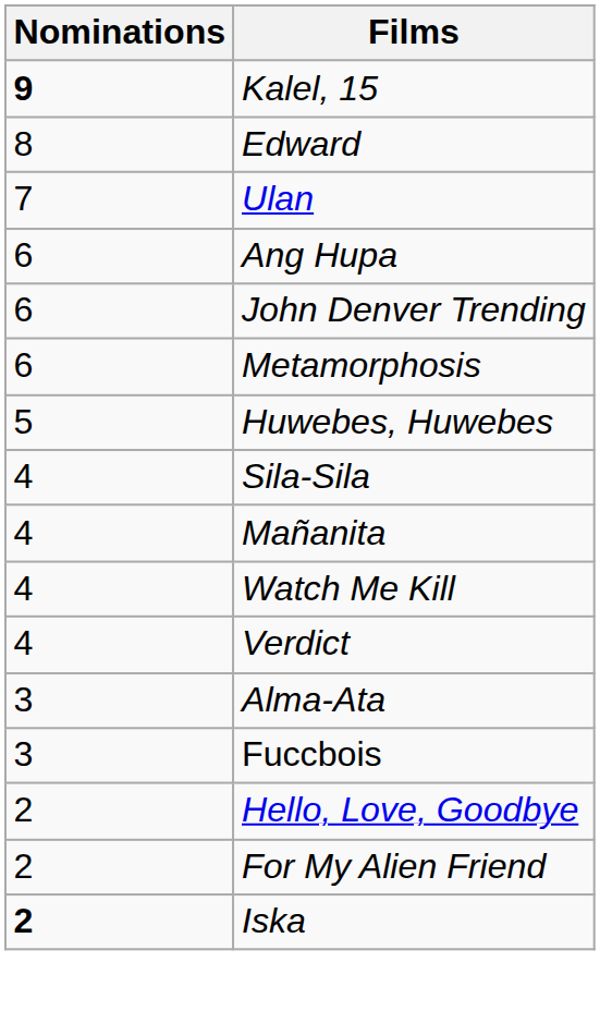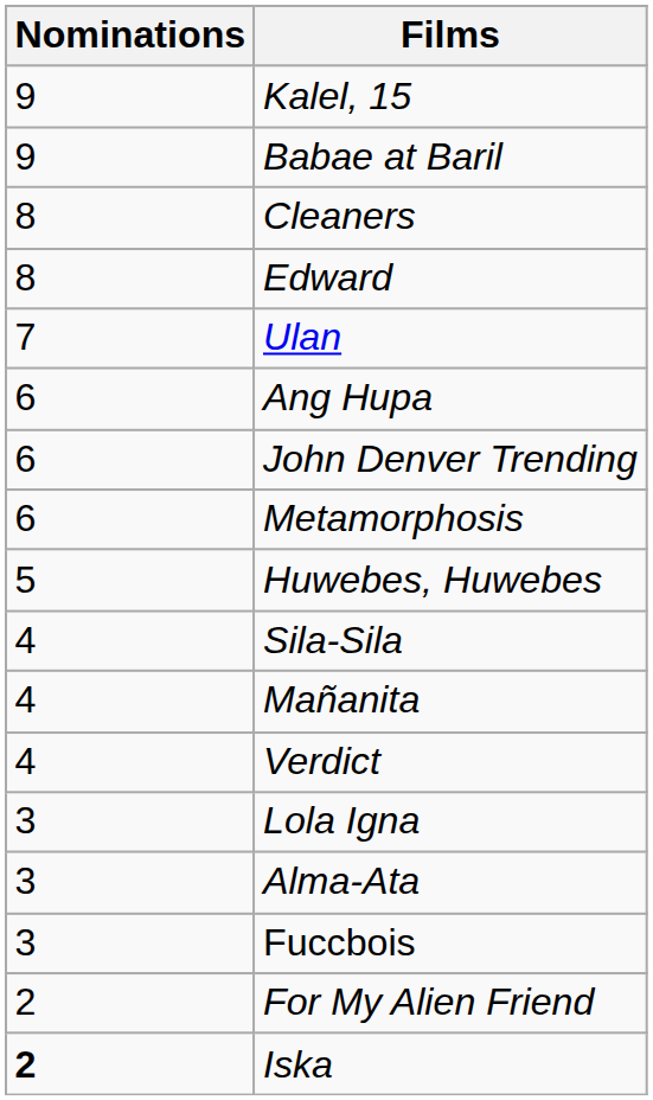Kalel, 15 | Nominations: bold -> normal
+ row: 9 | Babae at Baril
+ row: 8 | Cleaners
- row: 4 | Watch Me Kill
+ row: 3 | Lola Igna
- row: 2 | Hello, Love, Goodbye
